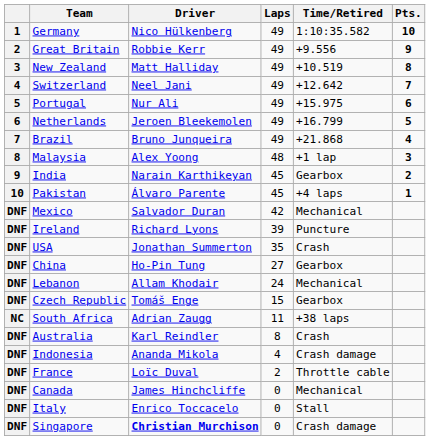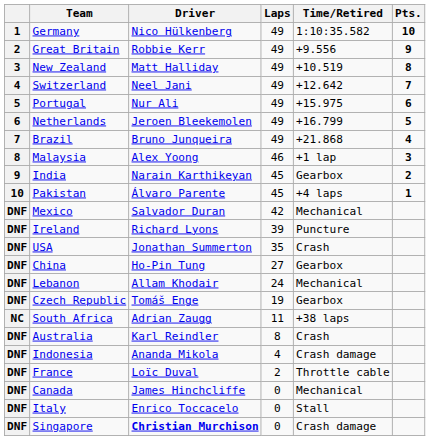Malaysia | Laps: 48 -> 46
Czech Republic | Laps: 15 -> 19
